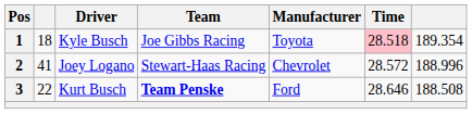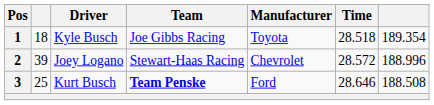1 | Time: pink background -> no background
2 | column 2: 41 -> 39
3 | column 2: 22 -> 25
